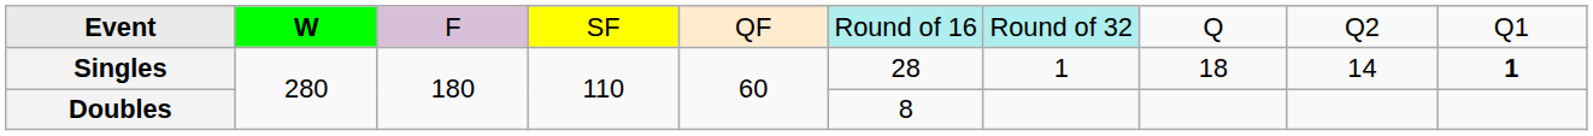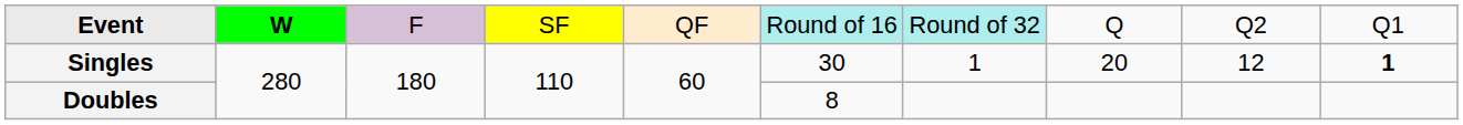Singles | column 6: 28 -> 30
Singles | column 8: 18 -> 20
Singles | column 9: 14 -> 12
